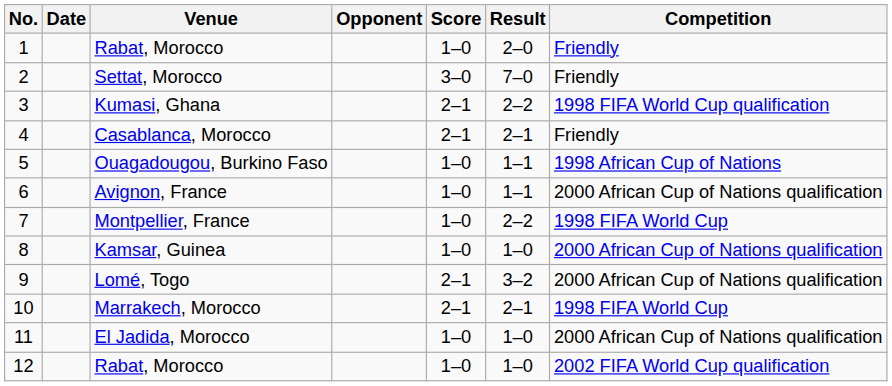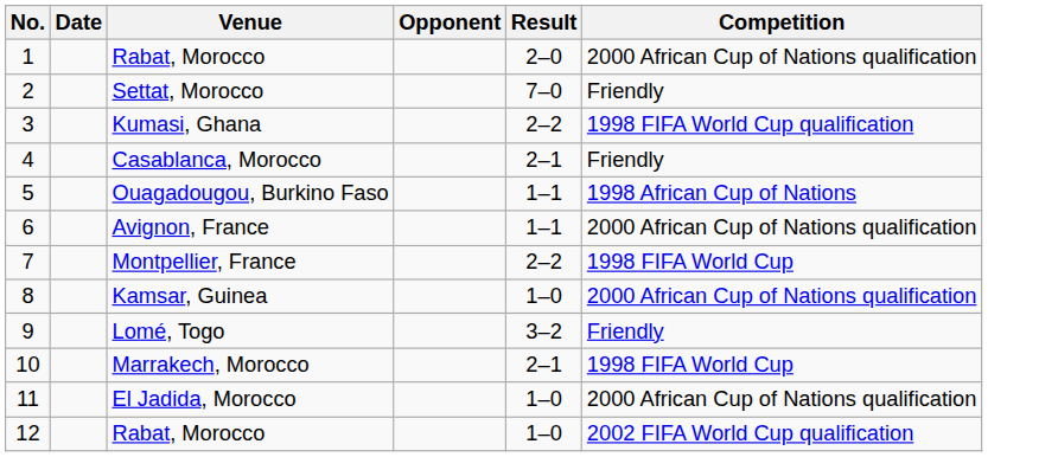- column: Score | 1–0 | 3–0 | 2–1 | 2–1 | 1–0 | 1–0 | 1–0 | 1–0 | 2–1 | 2–1 | 1–0 | 1–0
1 / Rabat, Morocco | Competition: Friendly -> 2000 African Cup of Nations qualification
Lomé, Togo | Competition: 2000 African Cup of Nations qualification -> Friendly
